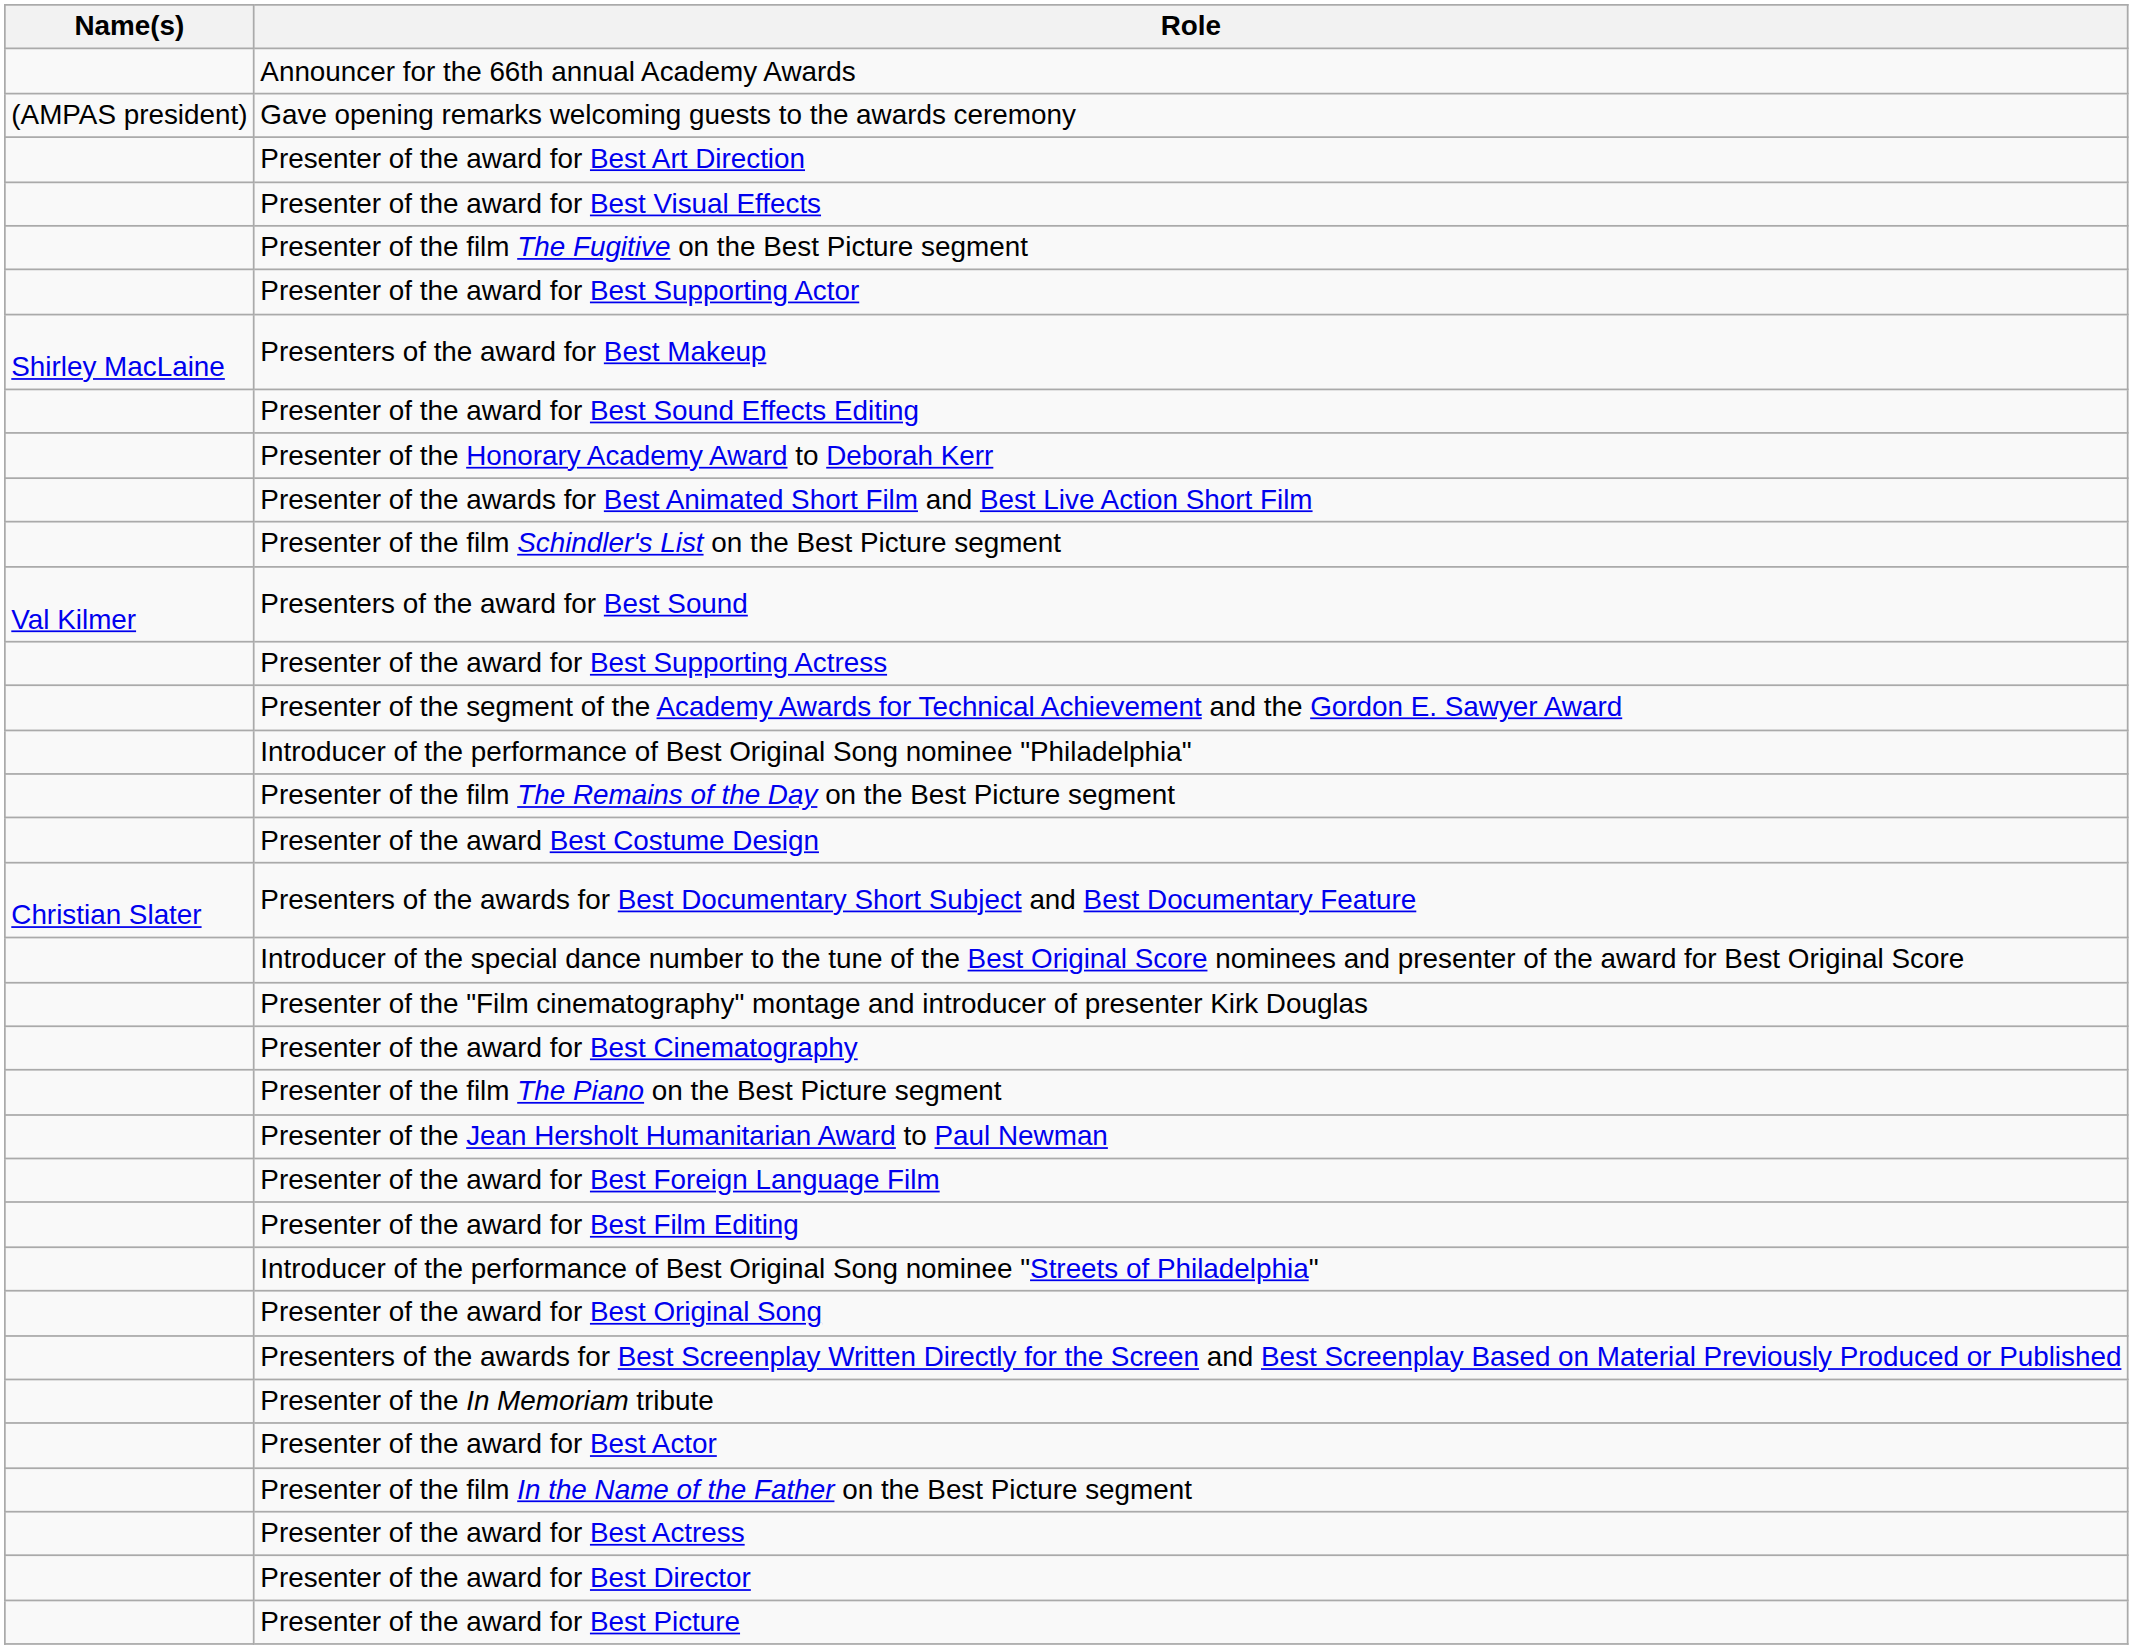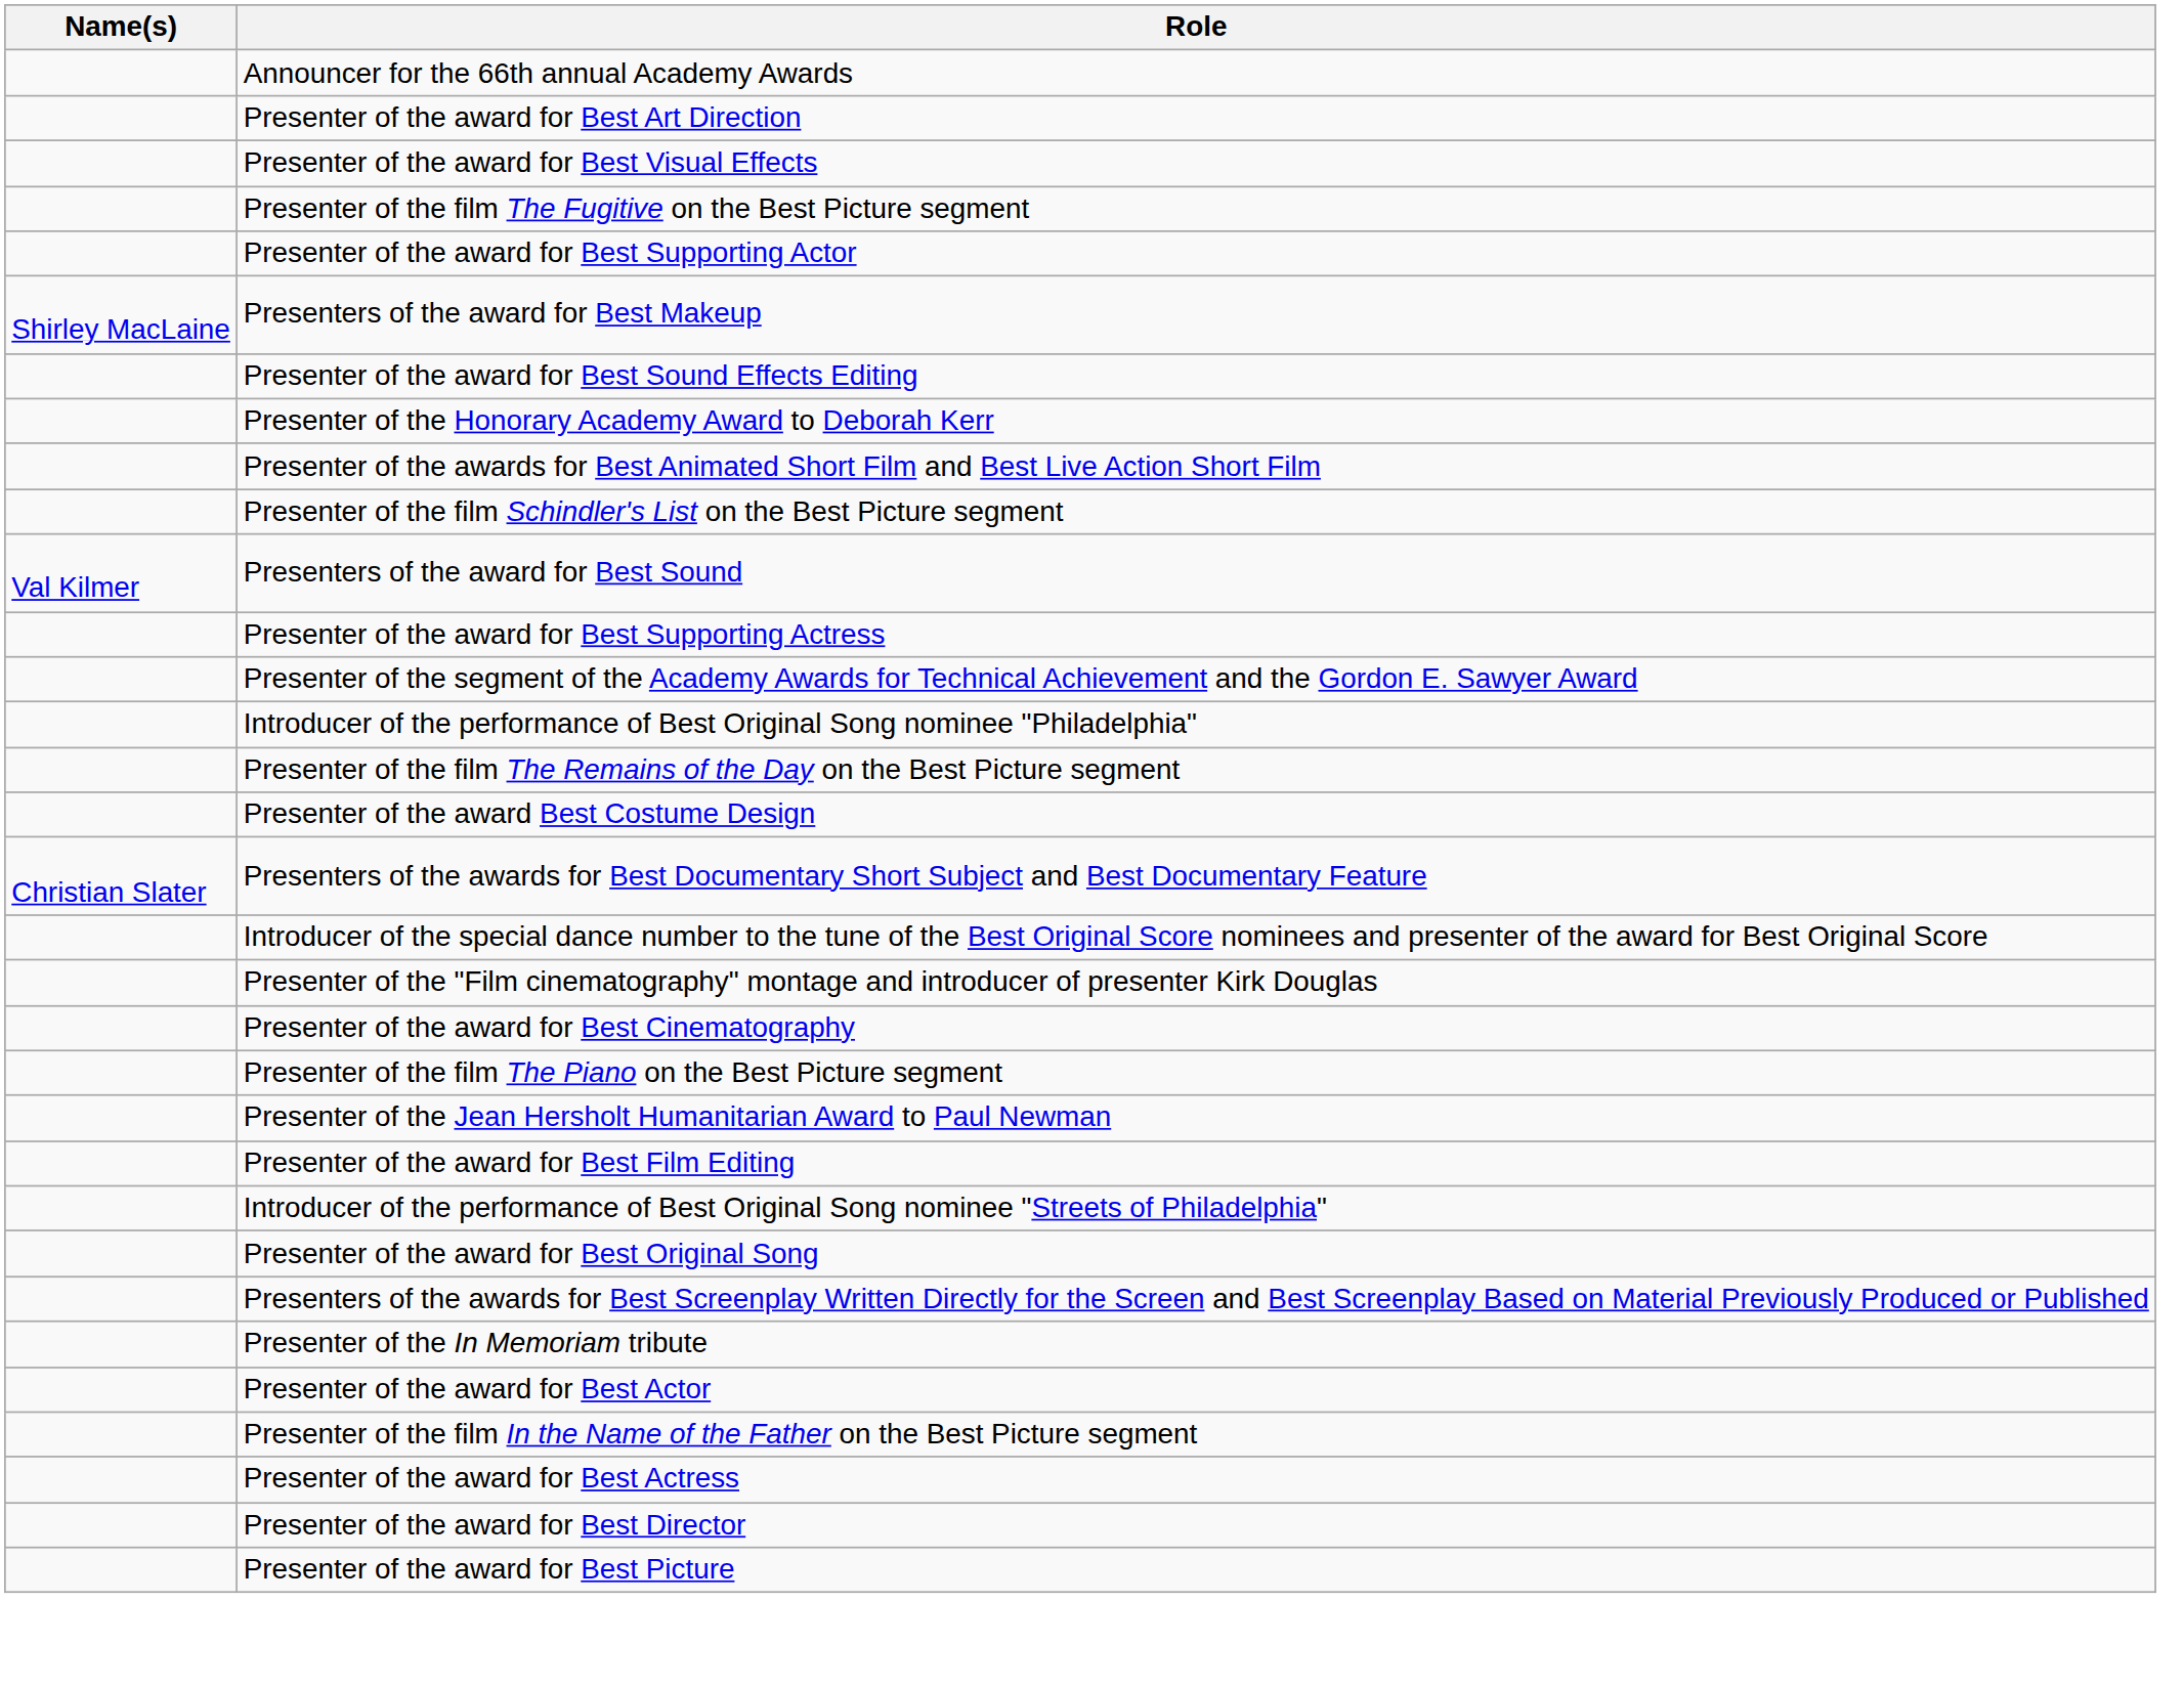- row: (AMPAS president) | Gave opening remarks welcoming guests to the awards ceremony
- row: Presenter of the award for Best Foreign Language Film
